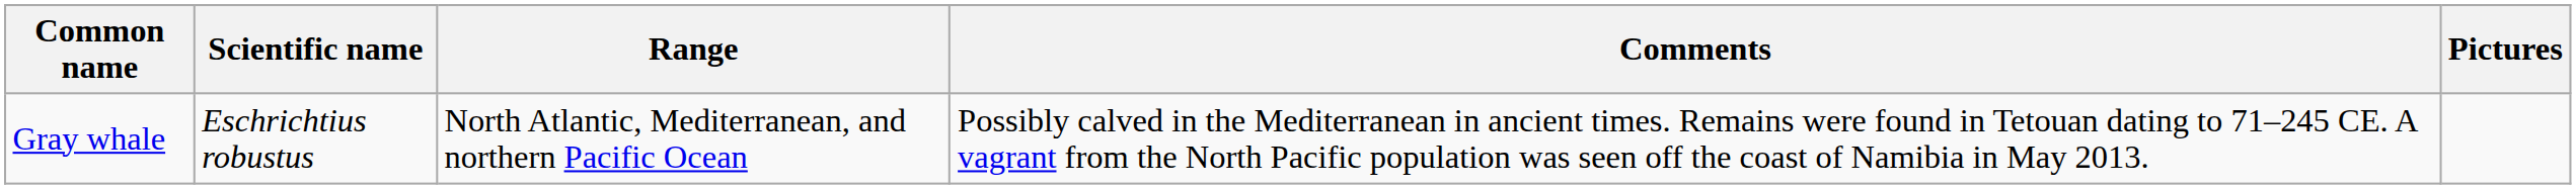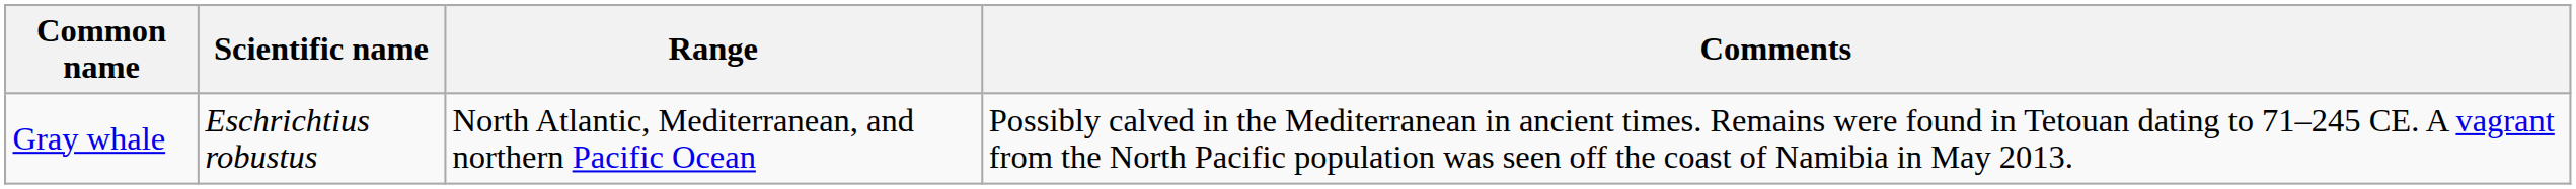- column: Pictures
